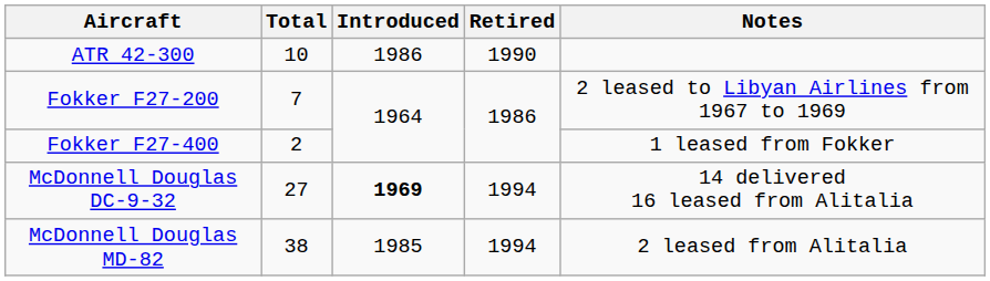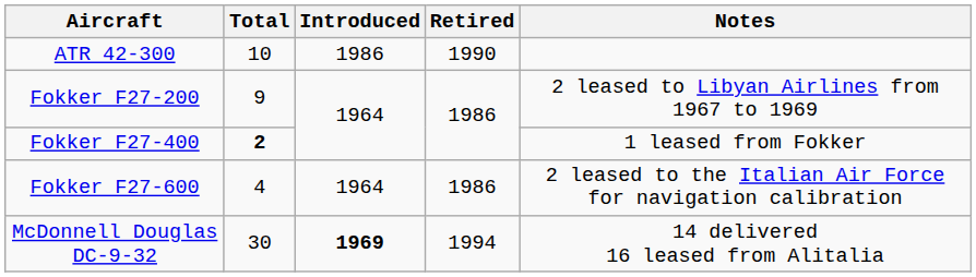Fokker F27-200 | Total: 7 -> 9
Fokker F27-400 | Total: normal -> bold
+ row: Fokker F27-600 | 4 | 1964 | 1986 | 2 leased to the Italian Air Force for navigation calibration
McDonnell Douglas DC-9-32 | Total: 27 -> 30
- row: McDonnell Douglas MD-82 | 38 | 1985 | 1994 | 2 leased from Alitalia
